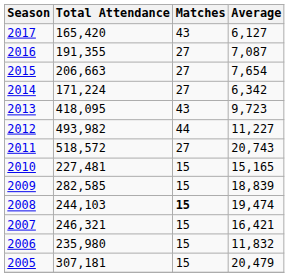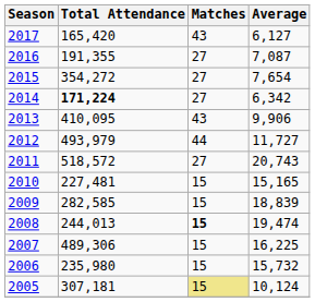2015 | Total Attendance: 206,663 -> 354,272
2014 | Total Attendance: normal -> bold
2013 | Total Attendance: 418,095 -> 410,095
2013 | Average: 9,723 -> 9,906
2012 | Total Attendance: 493,982 -> 493,979
2012 | Average: 11,227 -> 11,727
2008 | Total Attendance: 244,103 -> 244,013
2007 | Total Attendance: 246,321 -> 489,306
2007 | Average: 16,421 -> 16,225
2006 | Average: 11,832 -> 15,732
2005 | Matches: no background -> khaki background
2005 | Average: 20,479 -> 10,124
